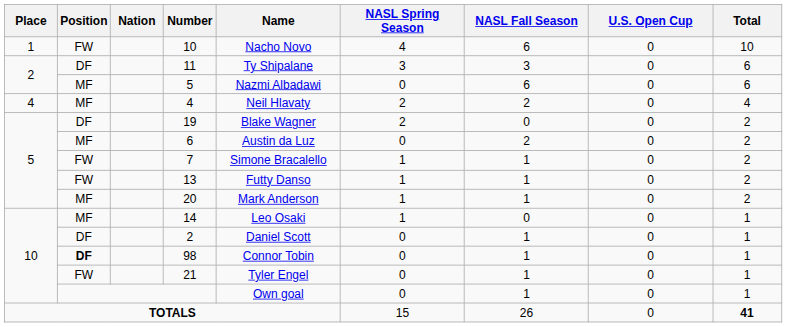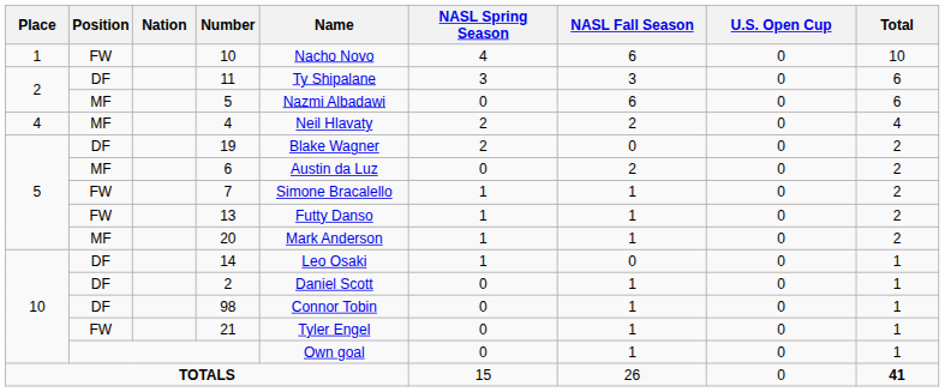14 | Position: MF -> DF
98 | Position: bold -> normal
